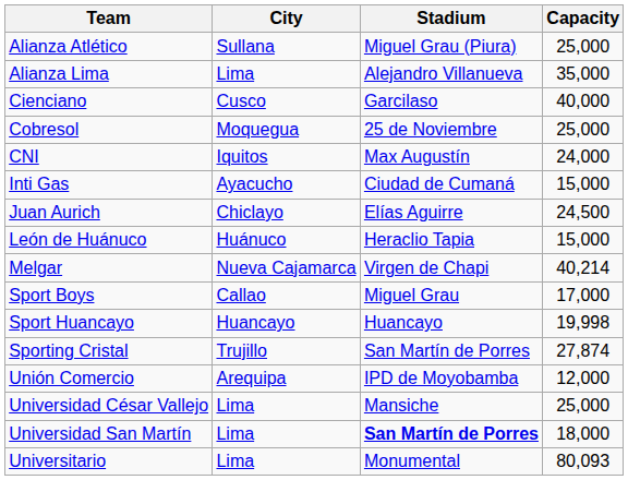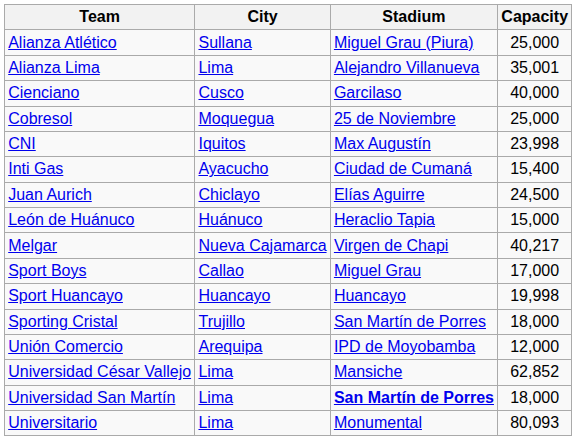Alianza Lima | Capacity: 35,000 -> 35,001
CNI | Capacity: 24,000 -> 23,998
Inti Gas | Capacity: 15,000 -> 15,400
Melgar | Capacity: 40,214 -> 40,217
Sporting Cristal | Capacity: 27,874 -> 18,000
Universidad César Vallejo | Capacity: 25,000 -> 62,852
